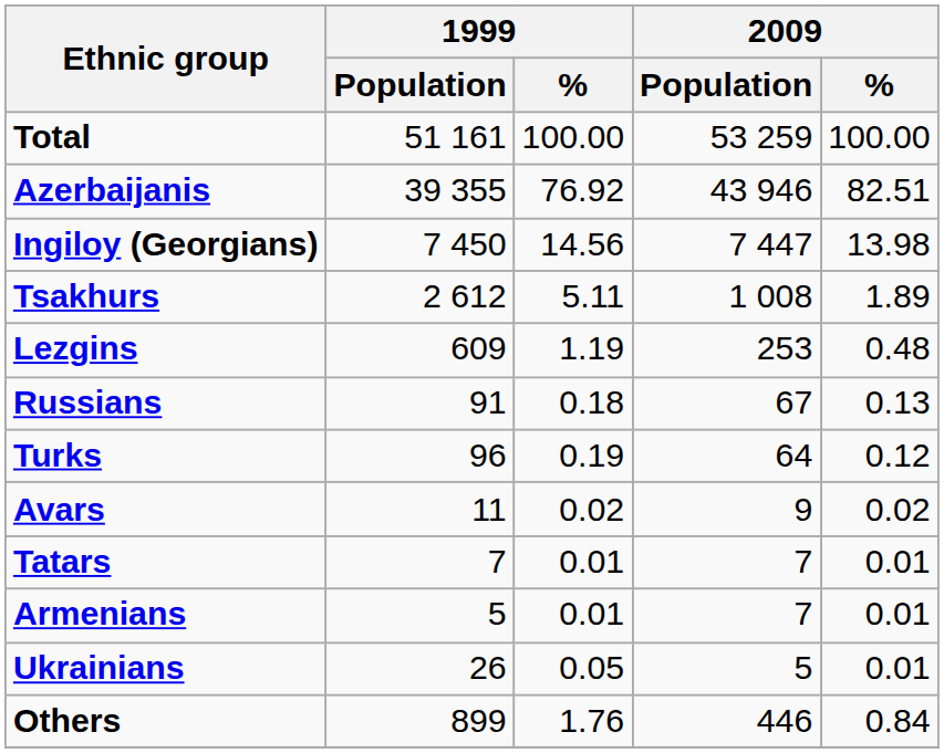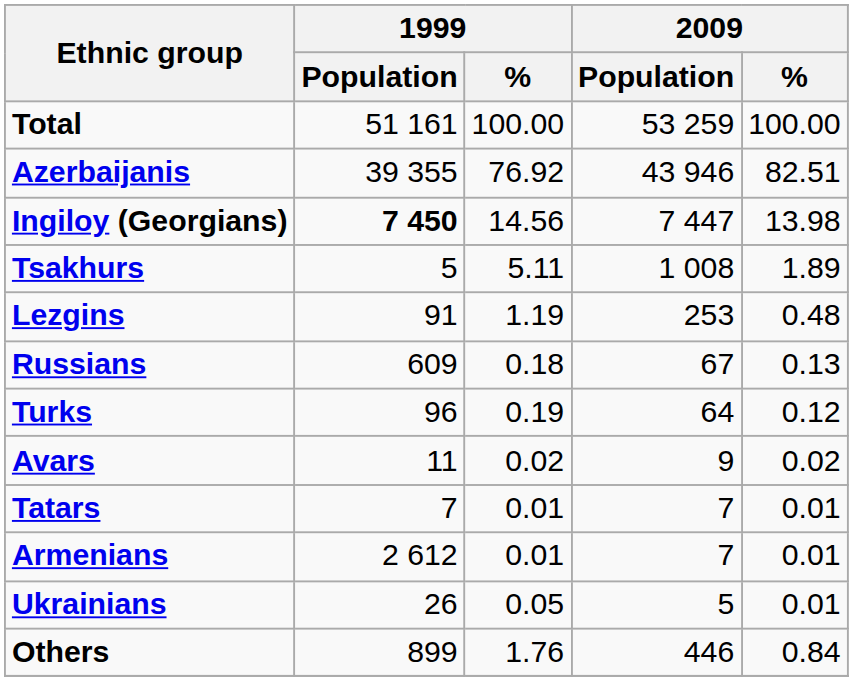Ingiloy (Georgians) | 1999 / Population: normal -> bold
Tsakhurs | 1999 / Population: 2 612 -> 5
Lezgins | 1999 / Population: 609 -> 91
Russians | 1999 / Population: 91 -> 609
Armenians | 1999 / Population: 5 -> 2 612
